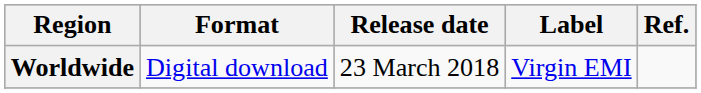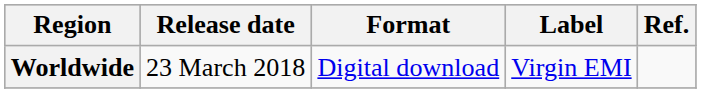columns swapped: Release date <-> Format
